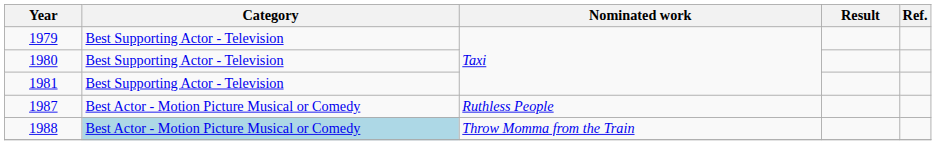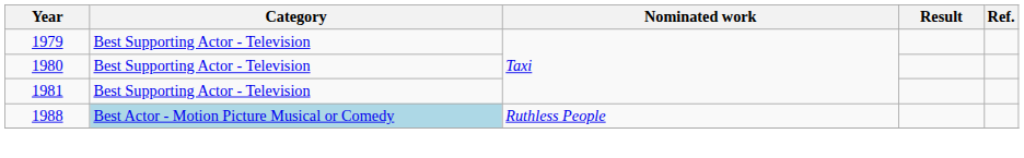- row: 1987 | Best Actor - Motion Picture Musical or Comedy | Ruthless People
1988 | Nominated work: Throw Momma from the Train -> Ruthless People
